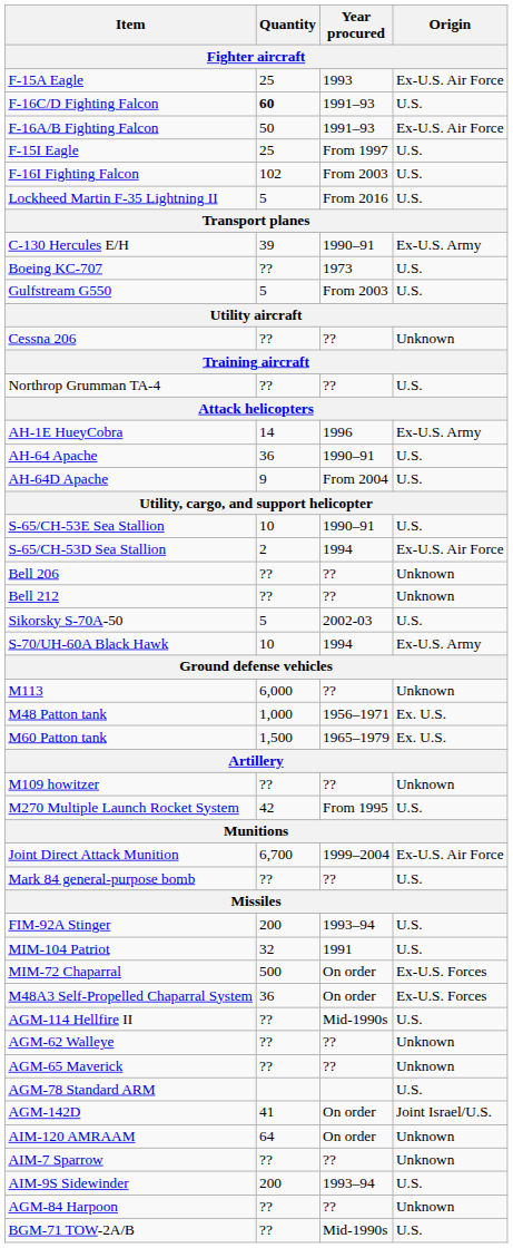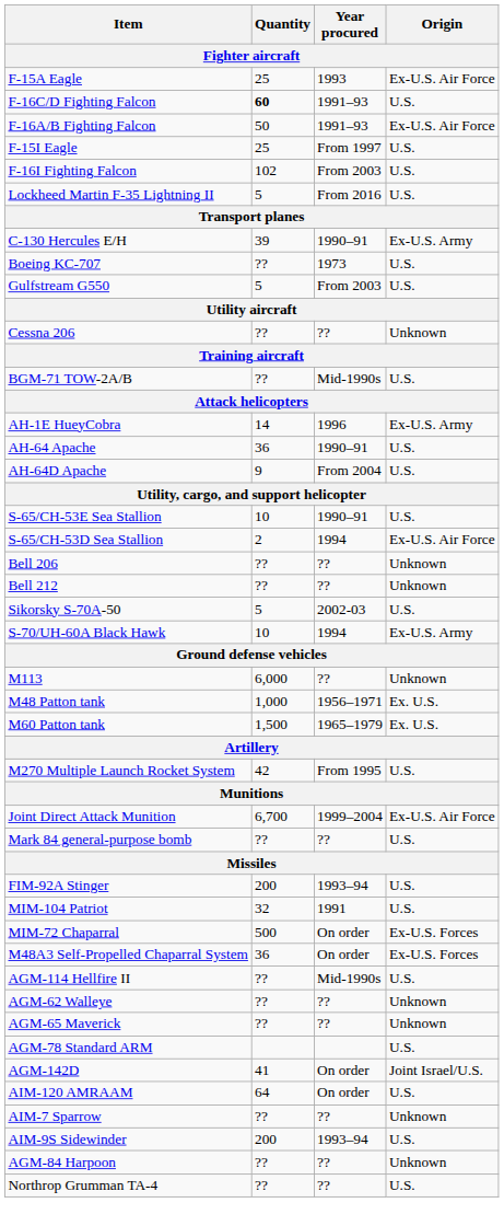rows swapped: Northrop Grumman TA-4 <-> BGM-71 TOW-2A/B
- row: M109 howitzer | ?? | ?? | Unknown
AIM-120 AMRAAM | Origin: Unknown -> U.S.
